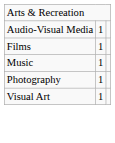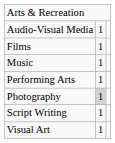+ row: Performing Arts | 1
Photography | column 2: no background -> lightgrey background
+ row: Script Writing | 1
